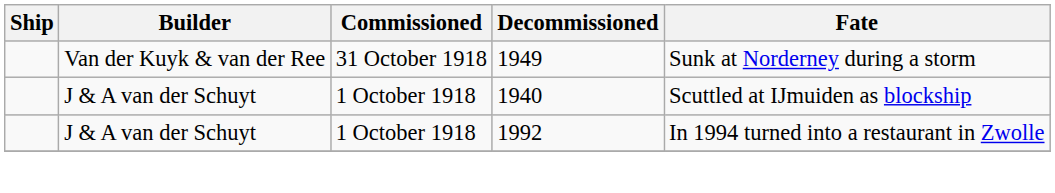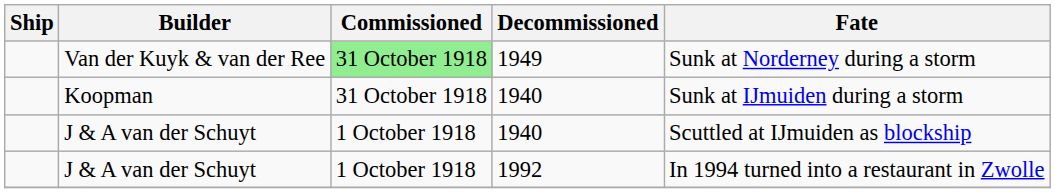Van der Kuyk & van der Ree | Commissioned: no background -> lightgreen background
+ row: Koopman | 31 October 1918 | 1940 | Sunk at IJmuiden during a storm
